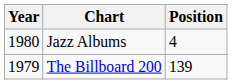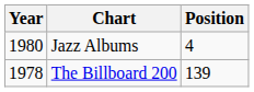The Billboard 200 | Year: 1979 -> 1978
